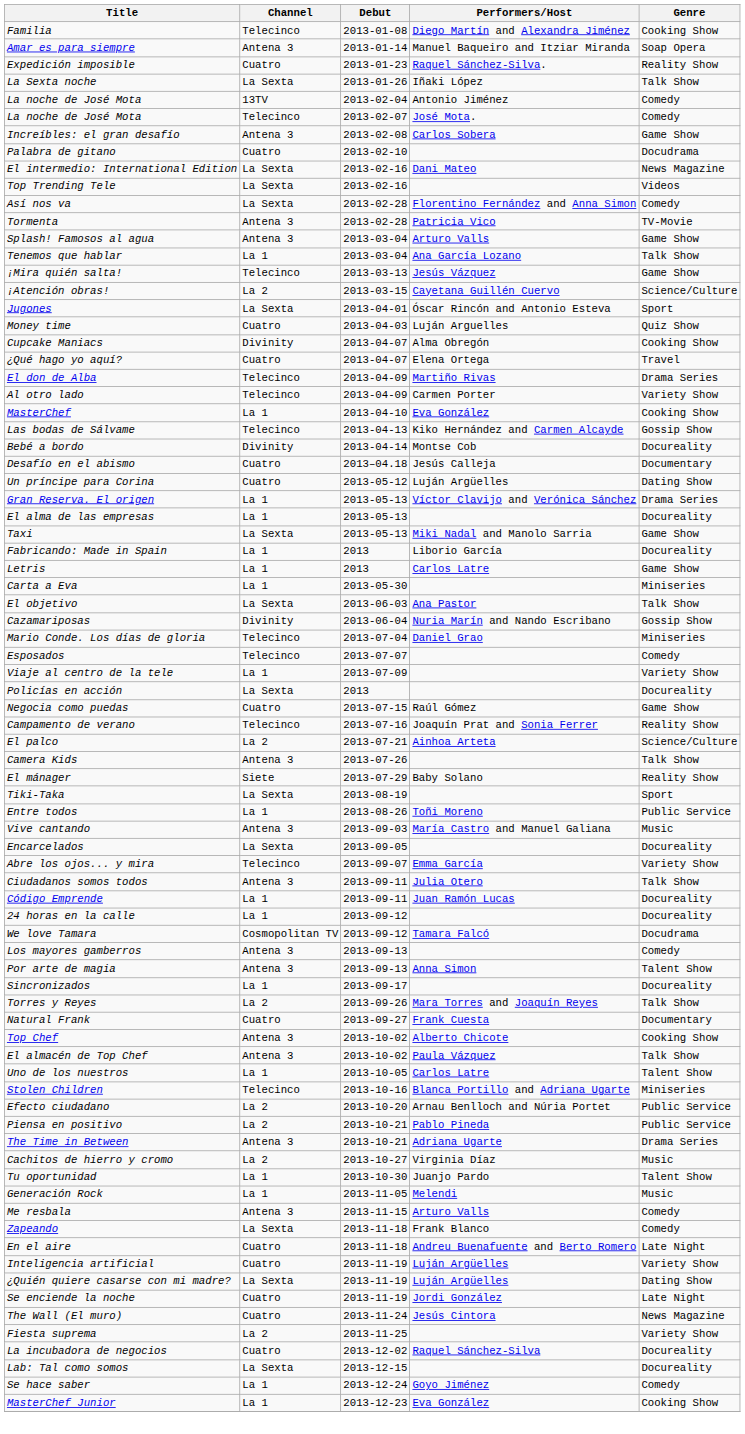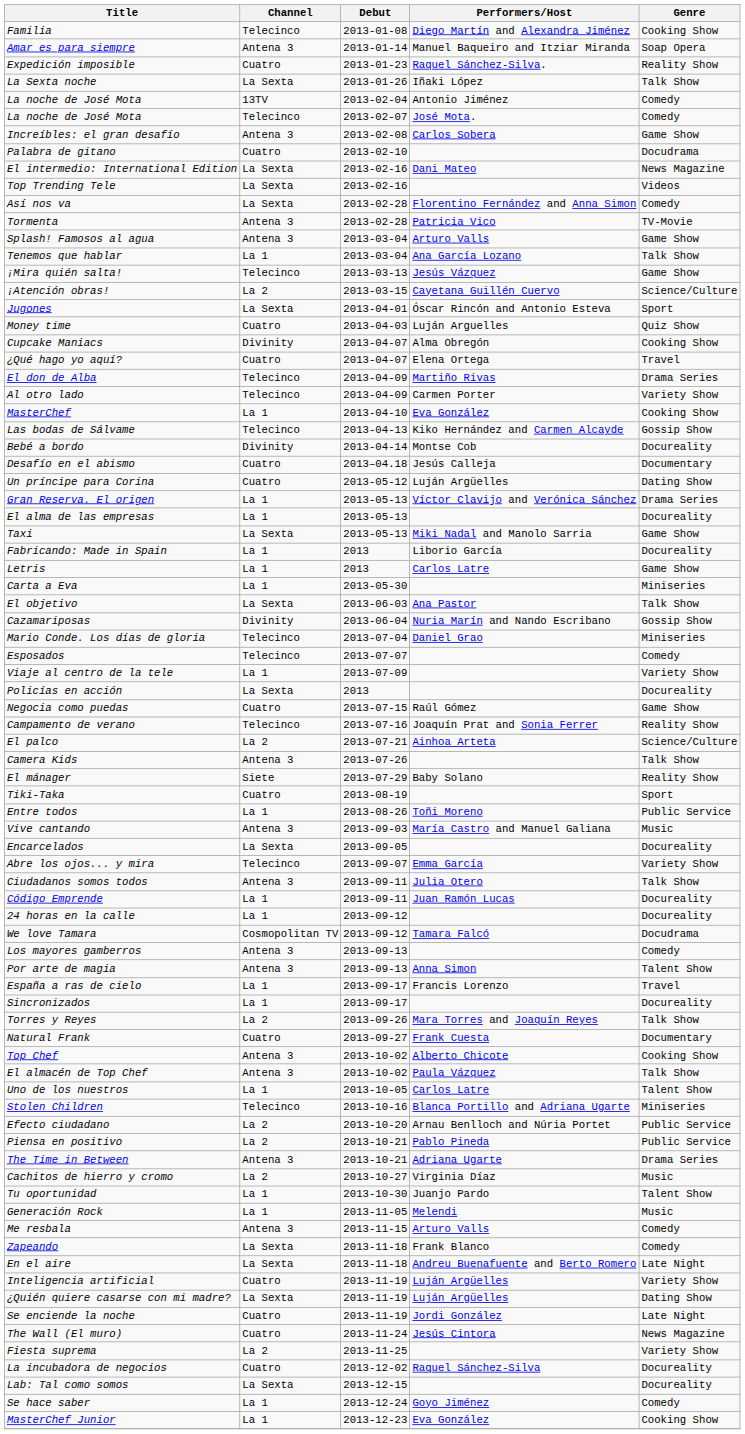Tiki-Taka | Channel: La Sexta -> Cuatro
+ row: España a ras de cielo | La 1 | 2013-09-17 | Francis Lorenzo | Travel
En el aire | Channel: Cuatro -> La Sexta
